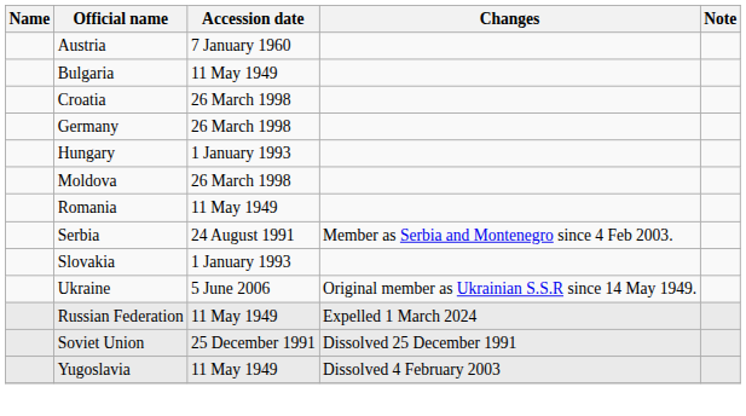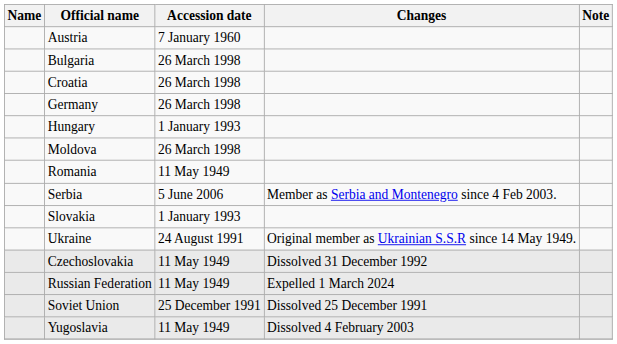Bulgaria | Accession date: 11 May 1949 -> 26 March 1998
Serbia | Accession date: 24 August 1991 -> 5 June 2006
Ukraine | Accession date: 5 June 2006 -> 24 August 1991
+ row: Czechoslovakia | 11 May 1949 | Dissolved 31 December 1992
